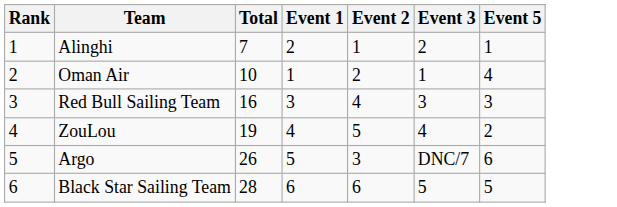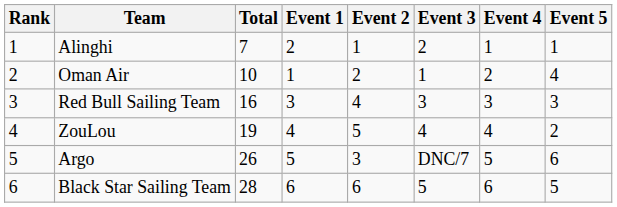+ column: Event 4 | 1 | 2 | 3 | 4 | 5 | 6
